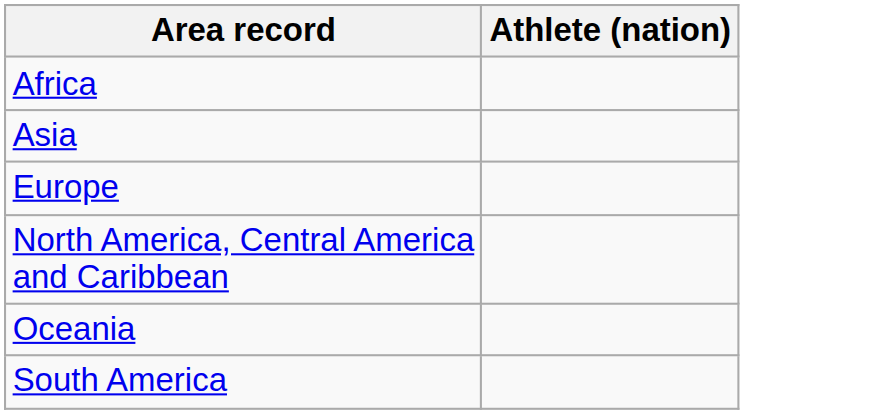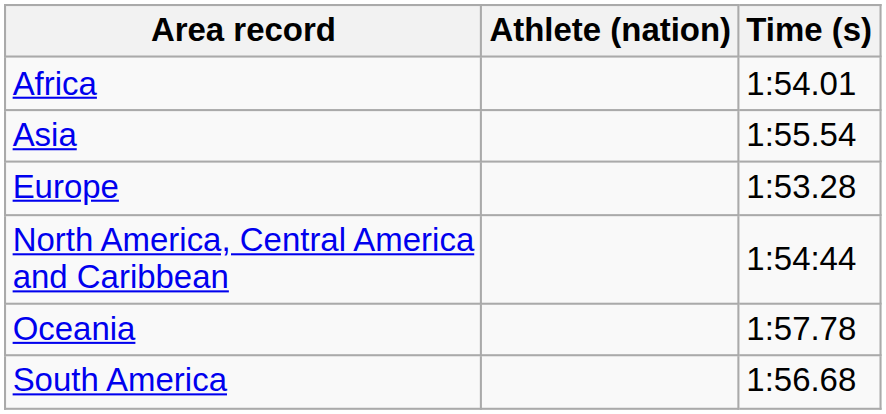+ column: Time (s) | 1:54.01 | 1:55.54 | 1:53.28 | 1:54:44 | 1:57.78 | 1:56.68
